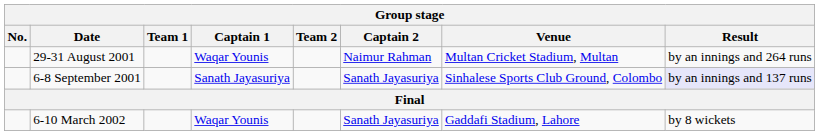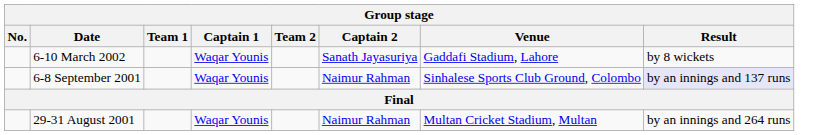rows swapped: 29-31 August 2001 <-> 6-10 March 2002
6-8 September 2001 | Captain 1: Sanath Jayasuriya -> Waqar Younis
6-8 September 2001 | Captain 2: Sanath Jayasuriya -> Naimur Rahman
